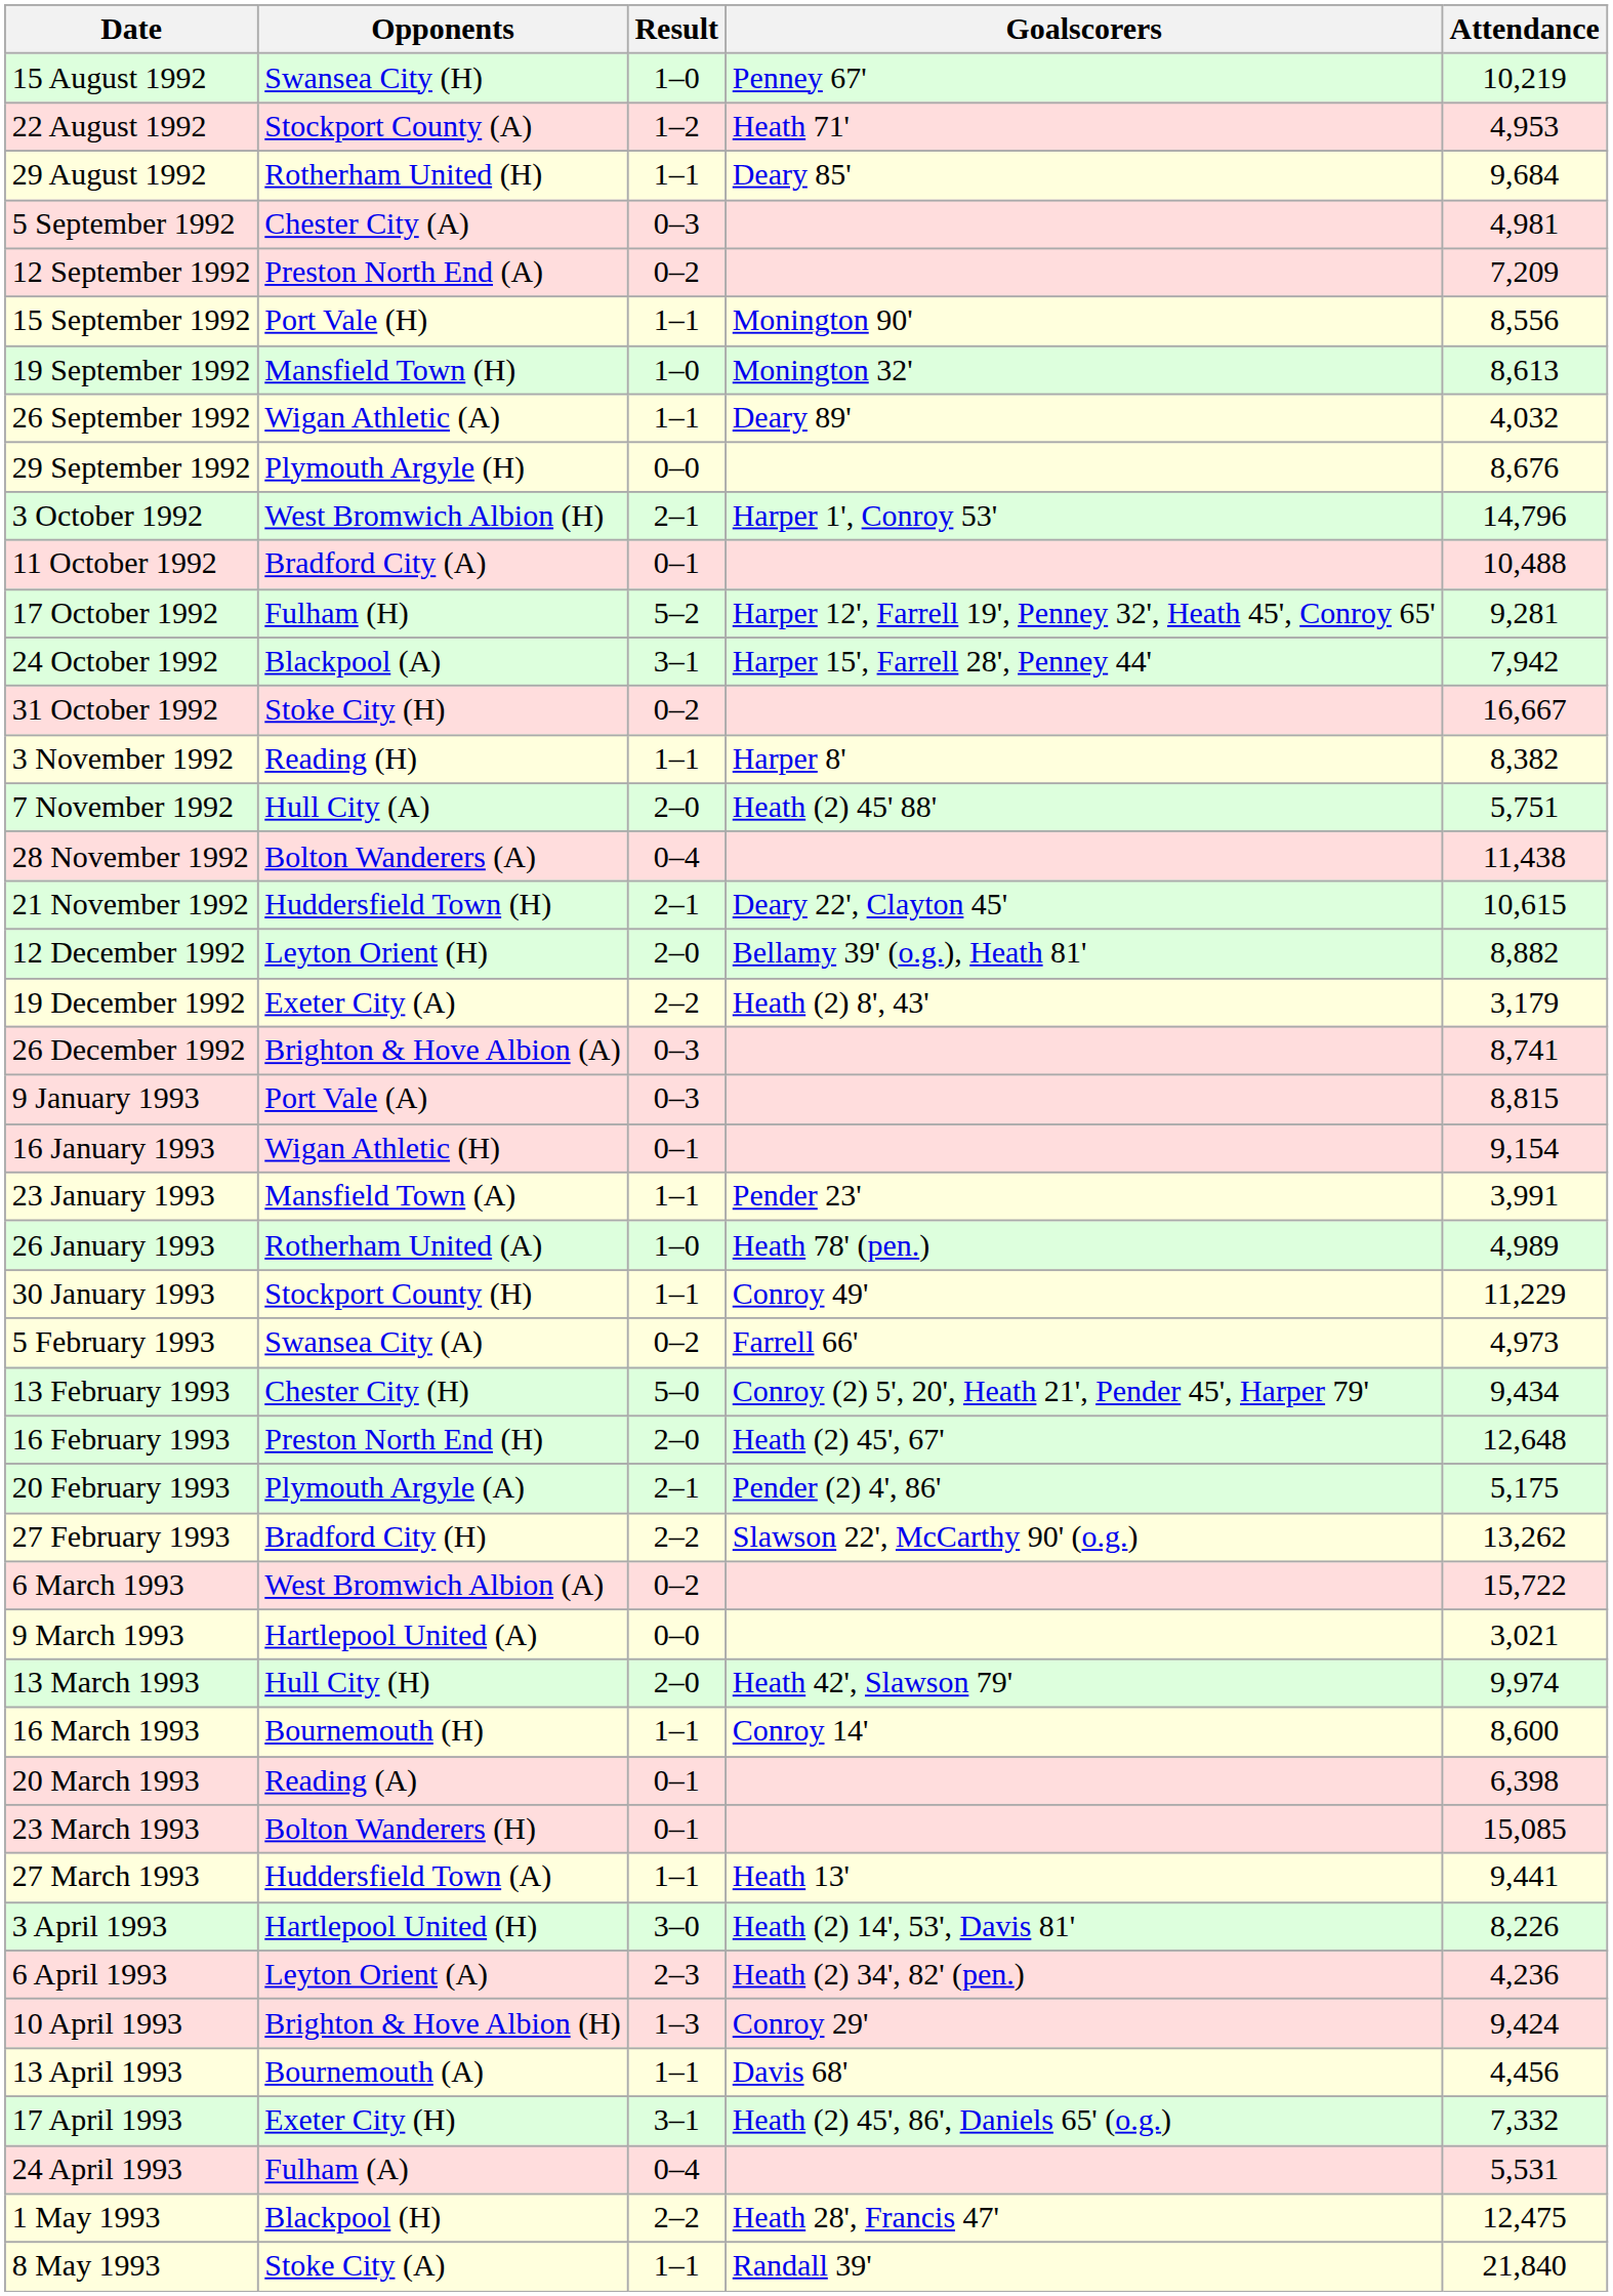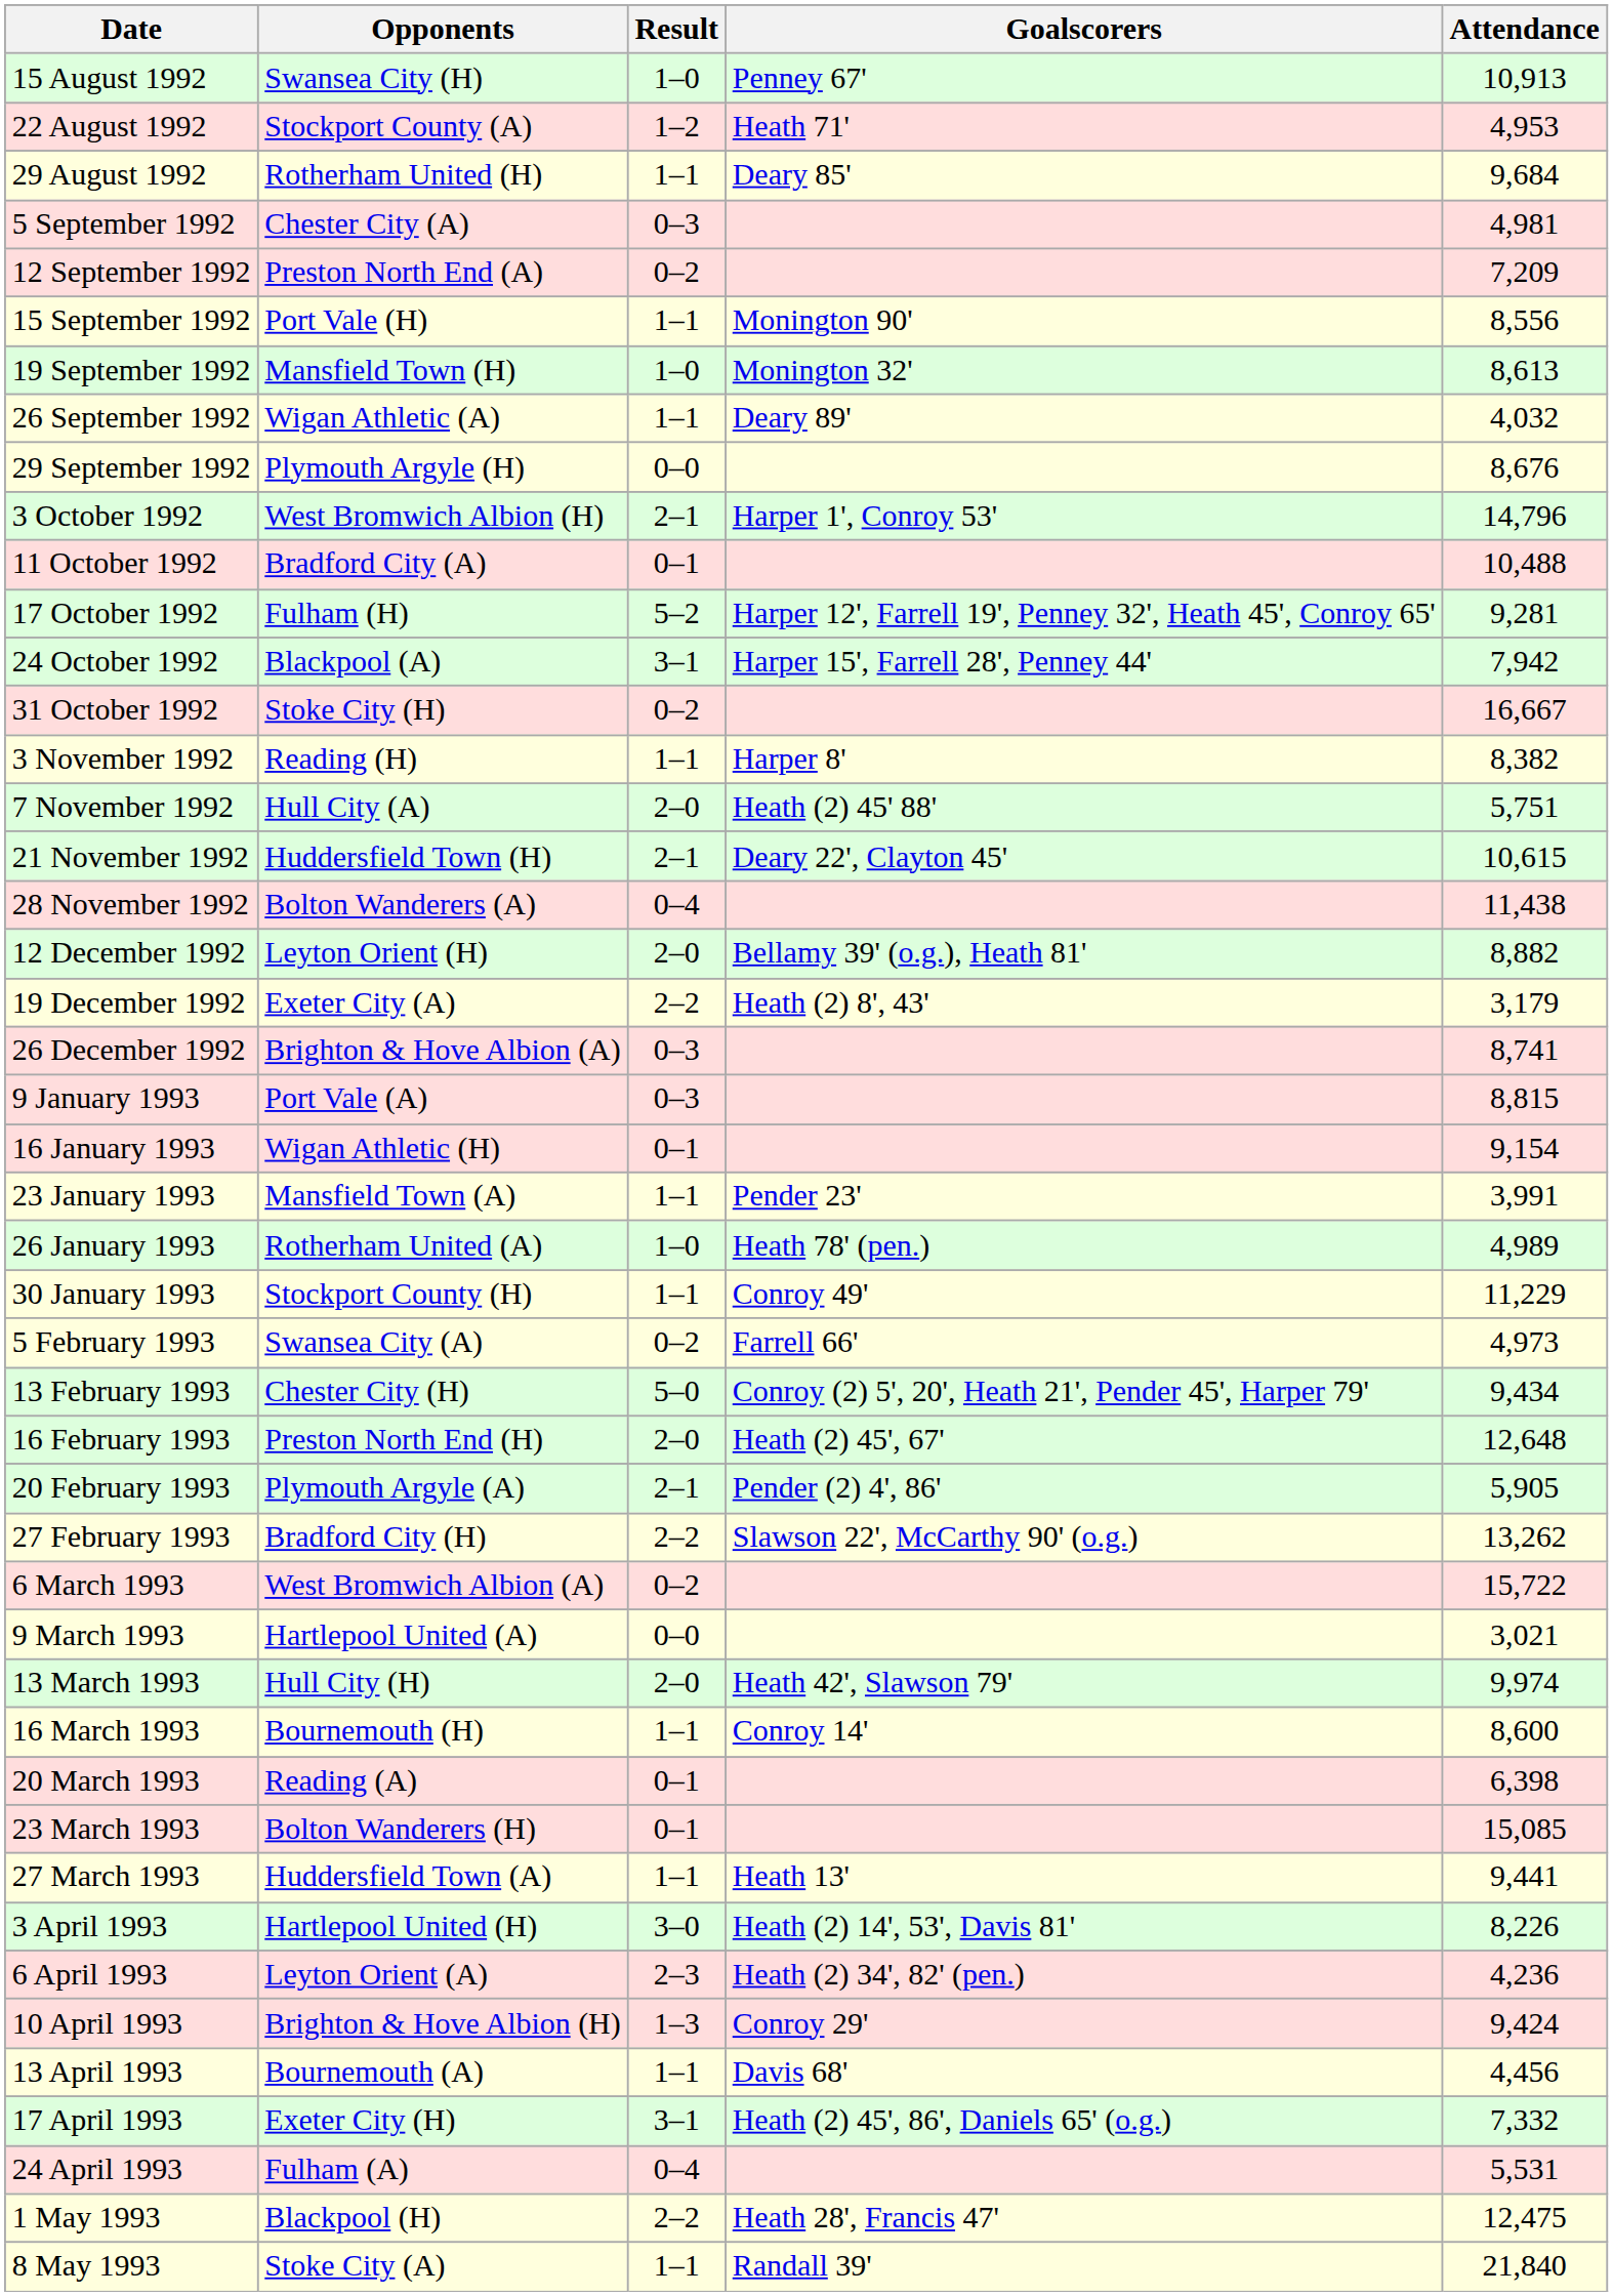15 August 1992 | Attendance: 10,219 -> 10,913
rows swapped: 21 November 1992 <-> 28 November 1992
20 February 1993 | Attendance: 5,175 -> 5,905
